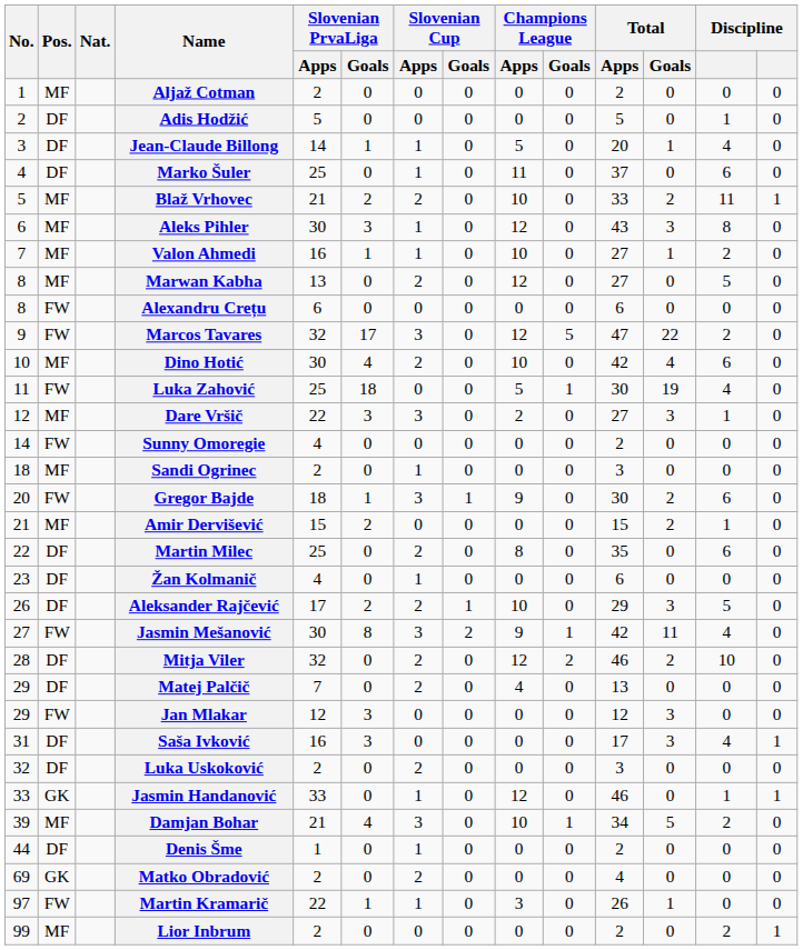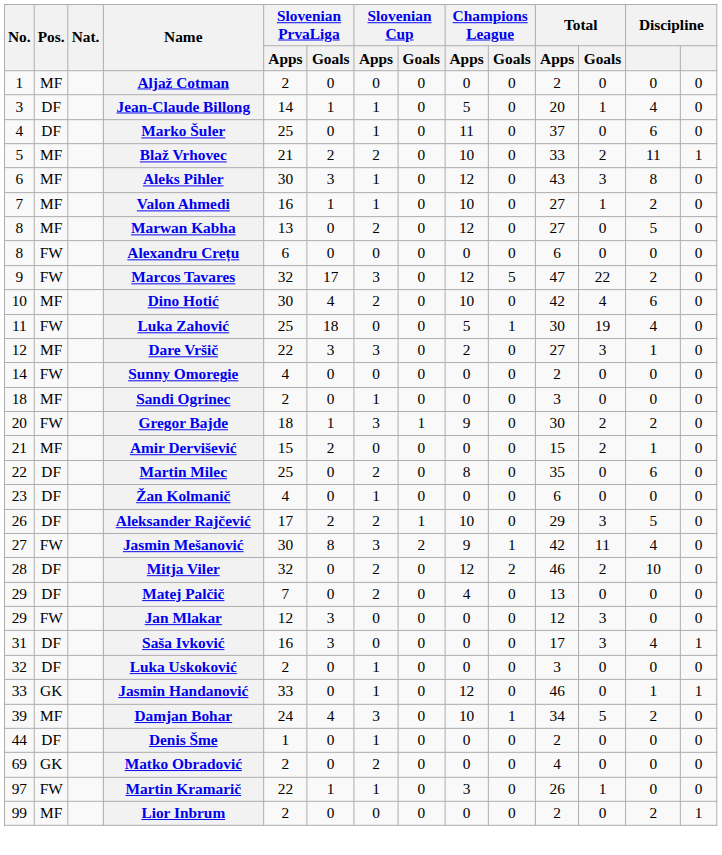- row: 2 | DF | Adis Hodžić | 5 | 0 | 0 | 0 | 0 | 0 | 5 | 0 | 1 | 0
Gregor Bajde | column 13: 6 -> 2
Luka Uskoković | Slovenian Cup / Apps: 2 -> 1
Damjan Bohar | Slovenian PrvaLiga / Apps: 21 -> 24
